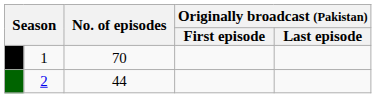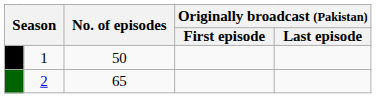1 | No. of episodes: 70 -> 50
2 | No. of episodes: 44 -> 65
